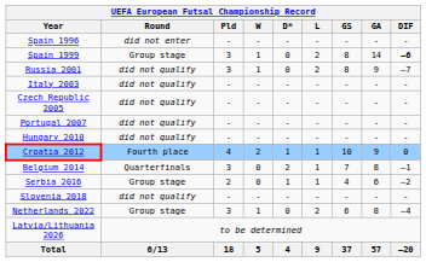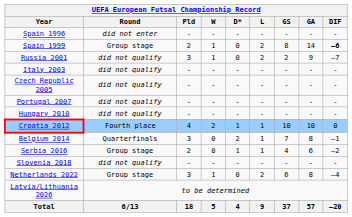Spain 1999 | Pld: 3 -> 2
Russia 2001 | GS: 8 -> 2
Croatia 2012 | GA: 9 -> 10
